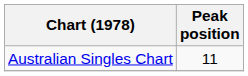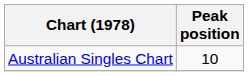Australian Singles Chart | Peak position: 11 -> 10
